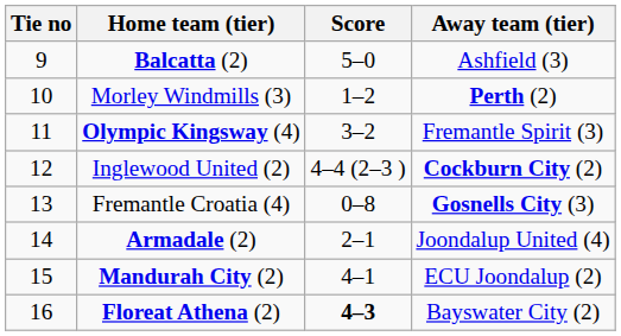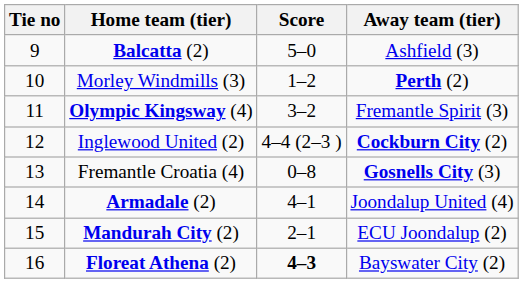Armadale (2) | Score: 2–1 -> 4–1
Mandurah City (2) | Score: 4–1 -> 2–1
